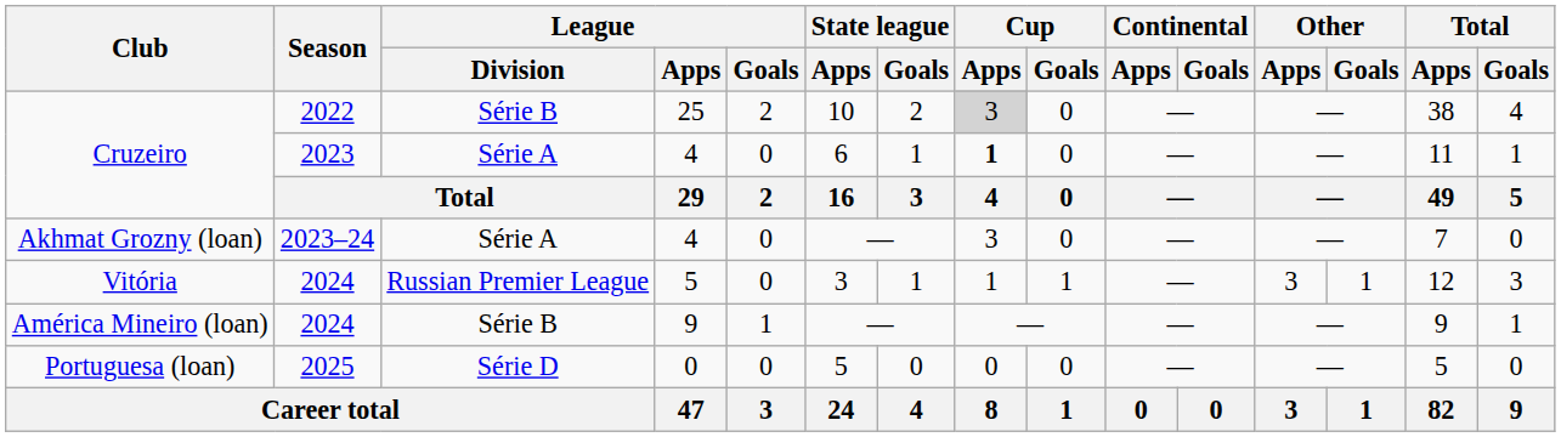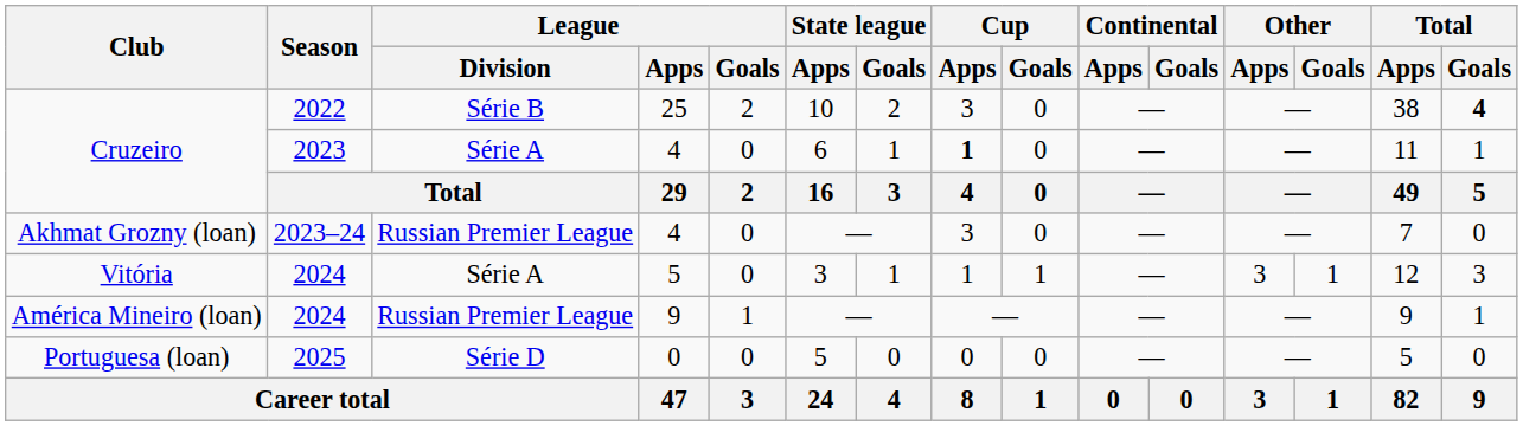Cruzeiro / 2022 | Cup / Apps: lightgrey background -> no background
Cruzeiro / 2022 | Total / Goals: normal -> bold
Akhmat Grozny (loan) | League / Division: Série A -> Russian Premier League
Vitória | League / Division: Russian Premier League -> Série A
América Mineiro (loan) | League / Division: Série B -> Russian Premier League
